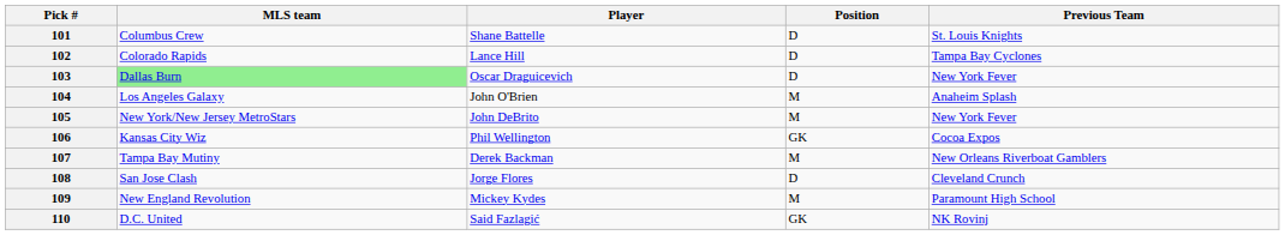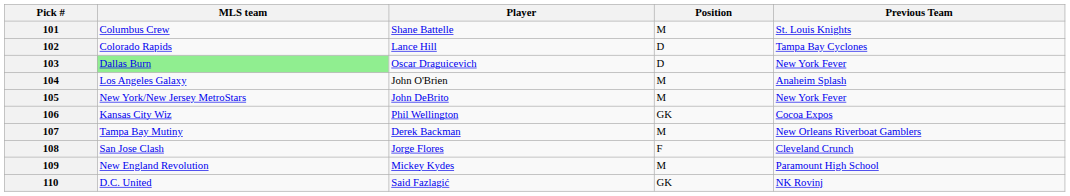101 | Position: D -> M
108 | Position: D -> F
